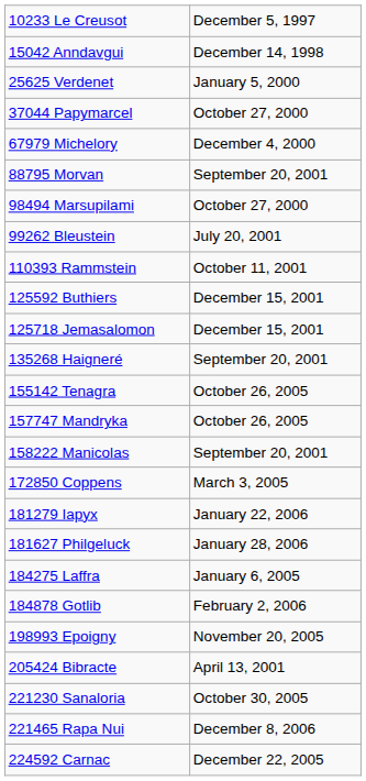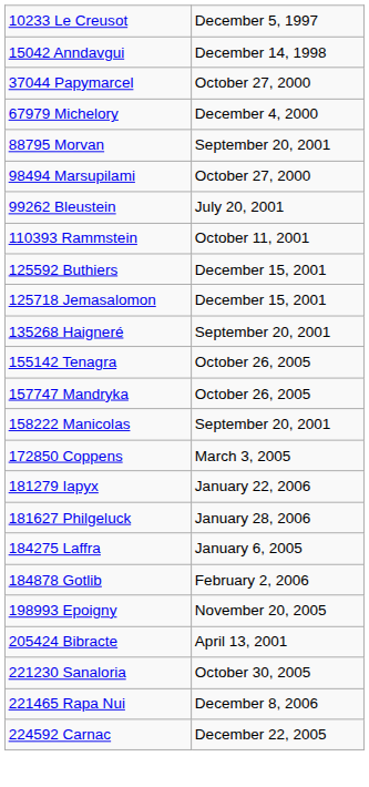- row: 25625 Verdenet | January 5, 2000
